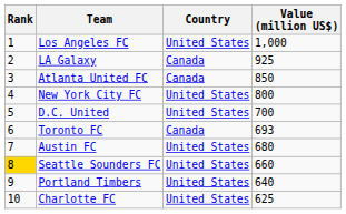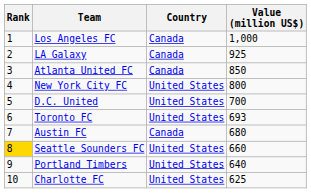Los Angeles FC | Country: United States -> Canada
Toronto FC | Country: Canada -> United States
Austin FC | Country: United States -> Canada
